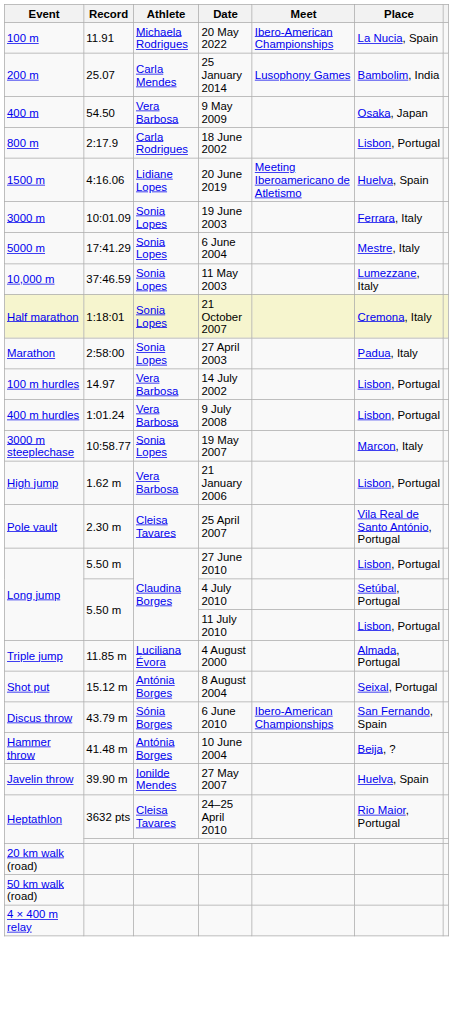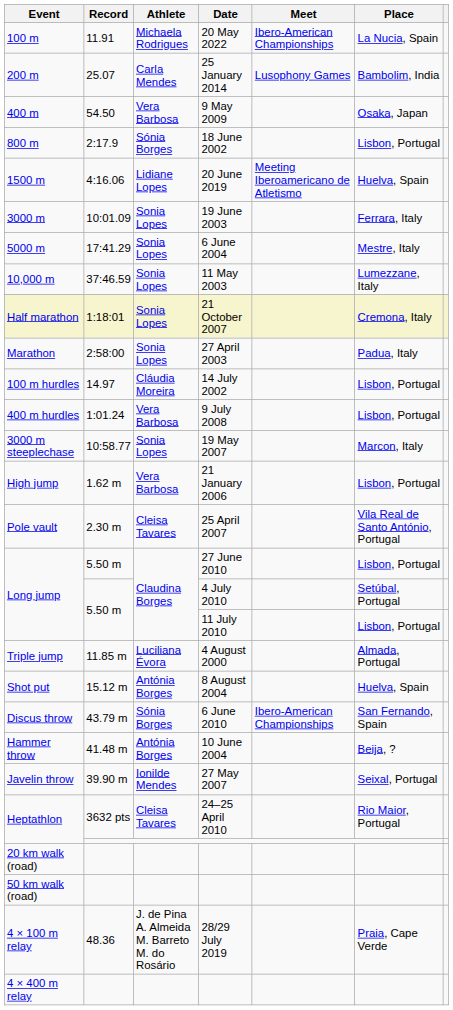800 m | Athlete: Carla Rodrigues -> Sónia Borges
100 m hurdles | Athlete: Vera Barbosa -> Cláudia Moreira
Shot put | Place: Seixal, Portugal -> Huelva, Spain
Javelin throw | Place: Huelva, Spain -> Seixal, Portugal
+ row: 4 × 100 m relay | 48.36 | J. de Pina A. Almeida M. Barreto M. do Rosário | 28/29 July 2019 | Praia, Cape Verde
